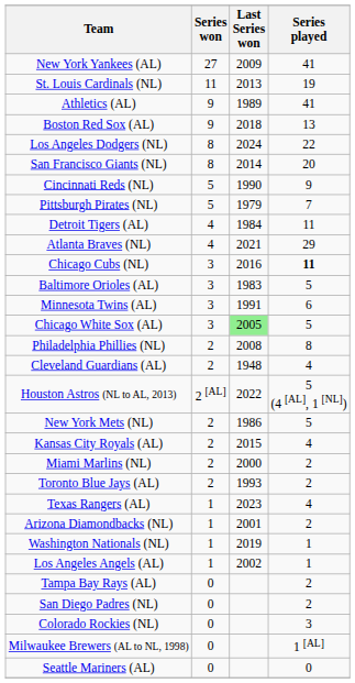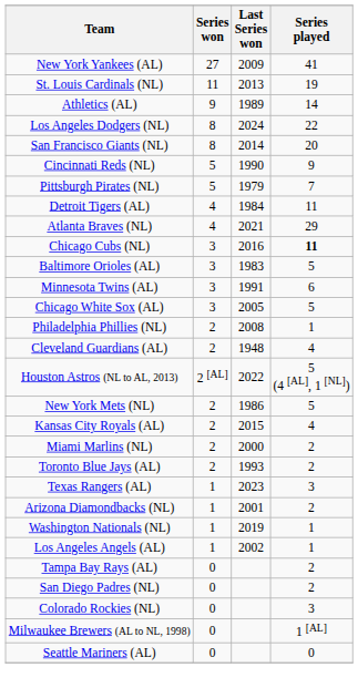Athletics (AL) | Series played: 41 -> 14
- row: Boston Red Sox (AL) | 9 | 2018 | 13
Chicago White Sox (AL) | Last Series won: lightgreen background -> no background
Philadelphia Phillies (NL) | Series played: 8 -> 1
Texas Rangers (AL) | Series played: 4 -> 3
